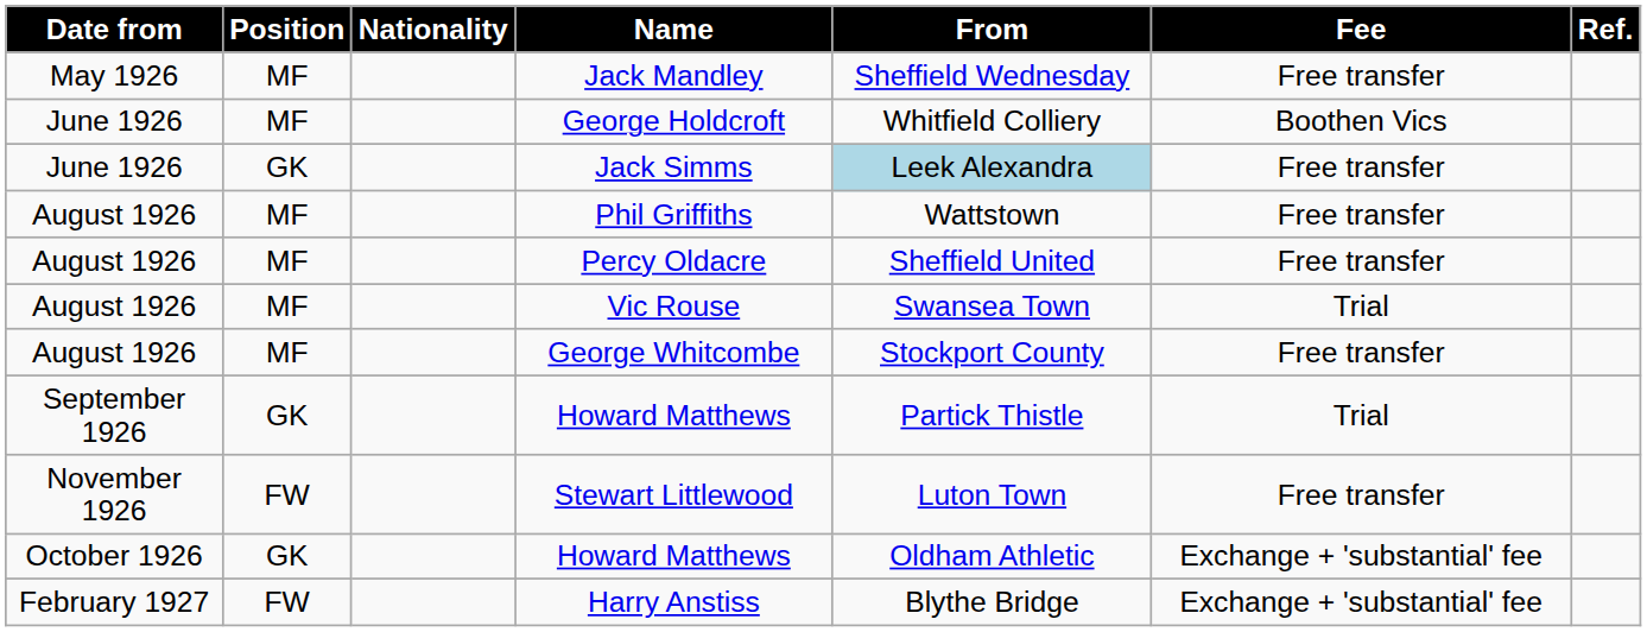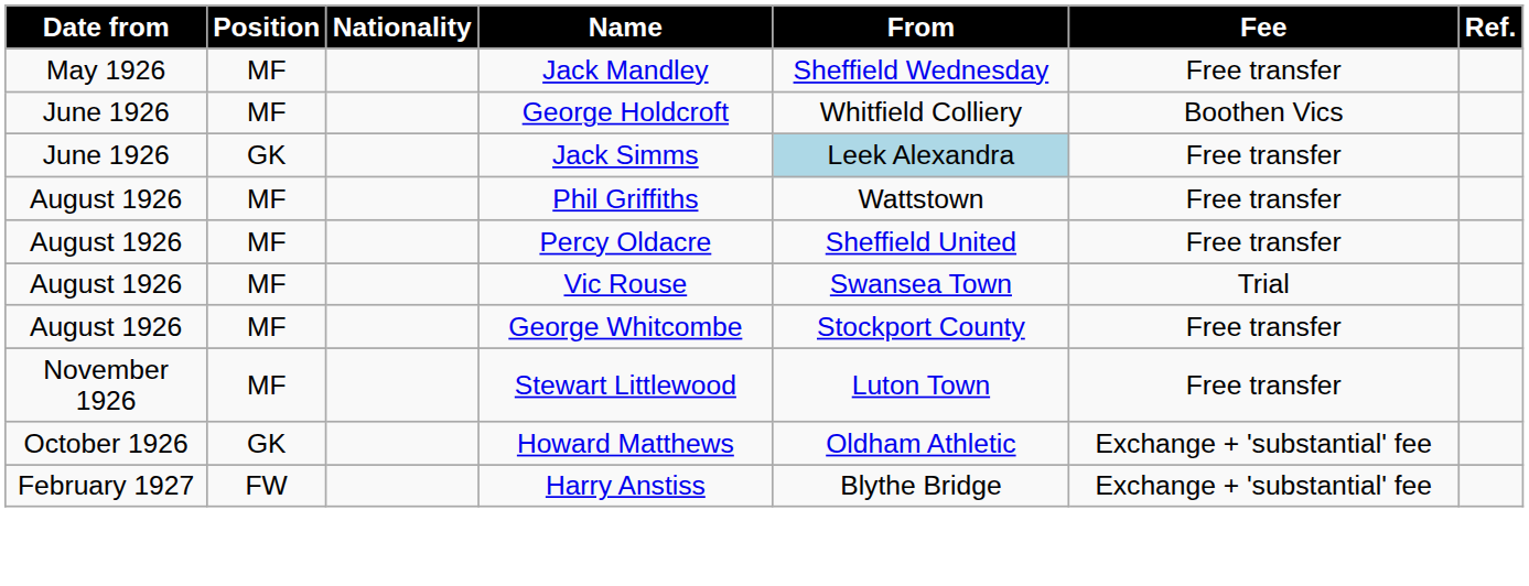- row: September 1926 | GK | Howard Matthews | Partick Thistle | Trial
Stewart Littlewood | Position: FW -> MF
